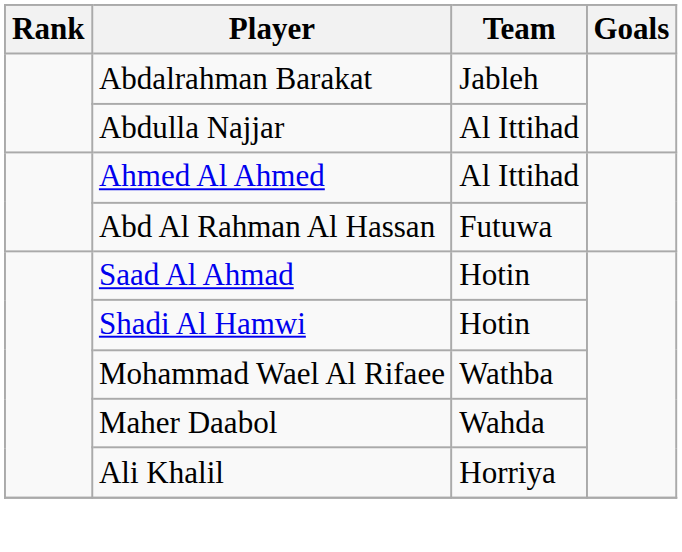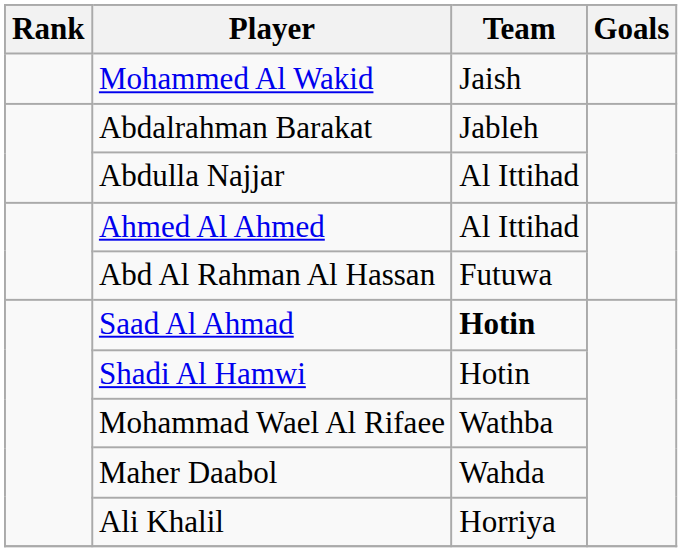+ row: Mohammed Al Wakid | Jaish
Saad Al Ahmad | Team: normal -> bold
